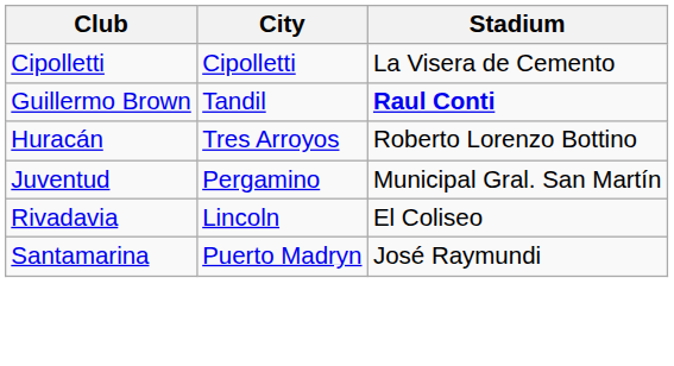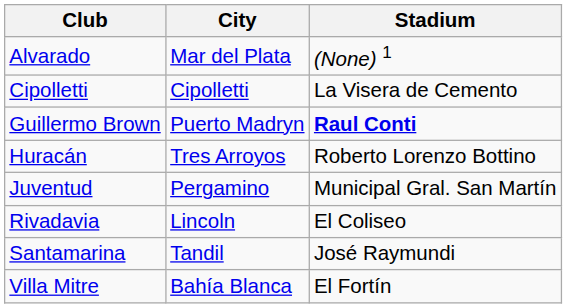+ row: Alvarado | Mar del Plata | (None) 1
Guillermo Brown | City: Tandil -> Puerto Madryn
Santamarina | City: Puerto Madryn -> Tandil
+ row: Villa Mitre | Bahía Blanca | El Fortín
